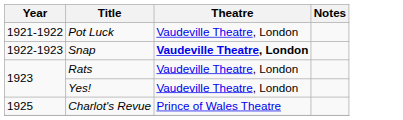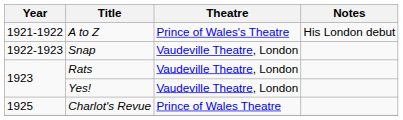+ row: 1921-1922 | A to Z | Prince of Wales's Theatre | His London debut
- row: 1921-1922 | Pot Luck | Vaudeville Theatre, London
Snap | Theatre: bold -> normal
